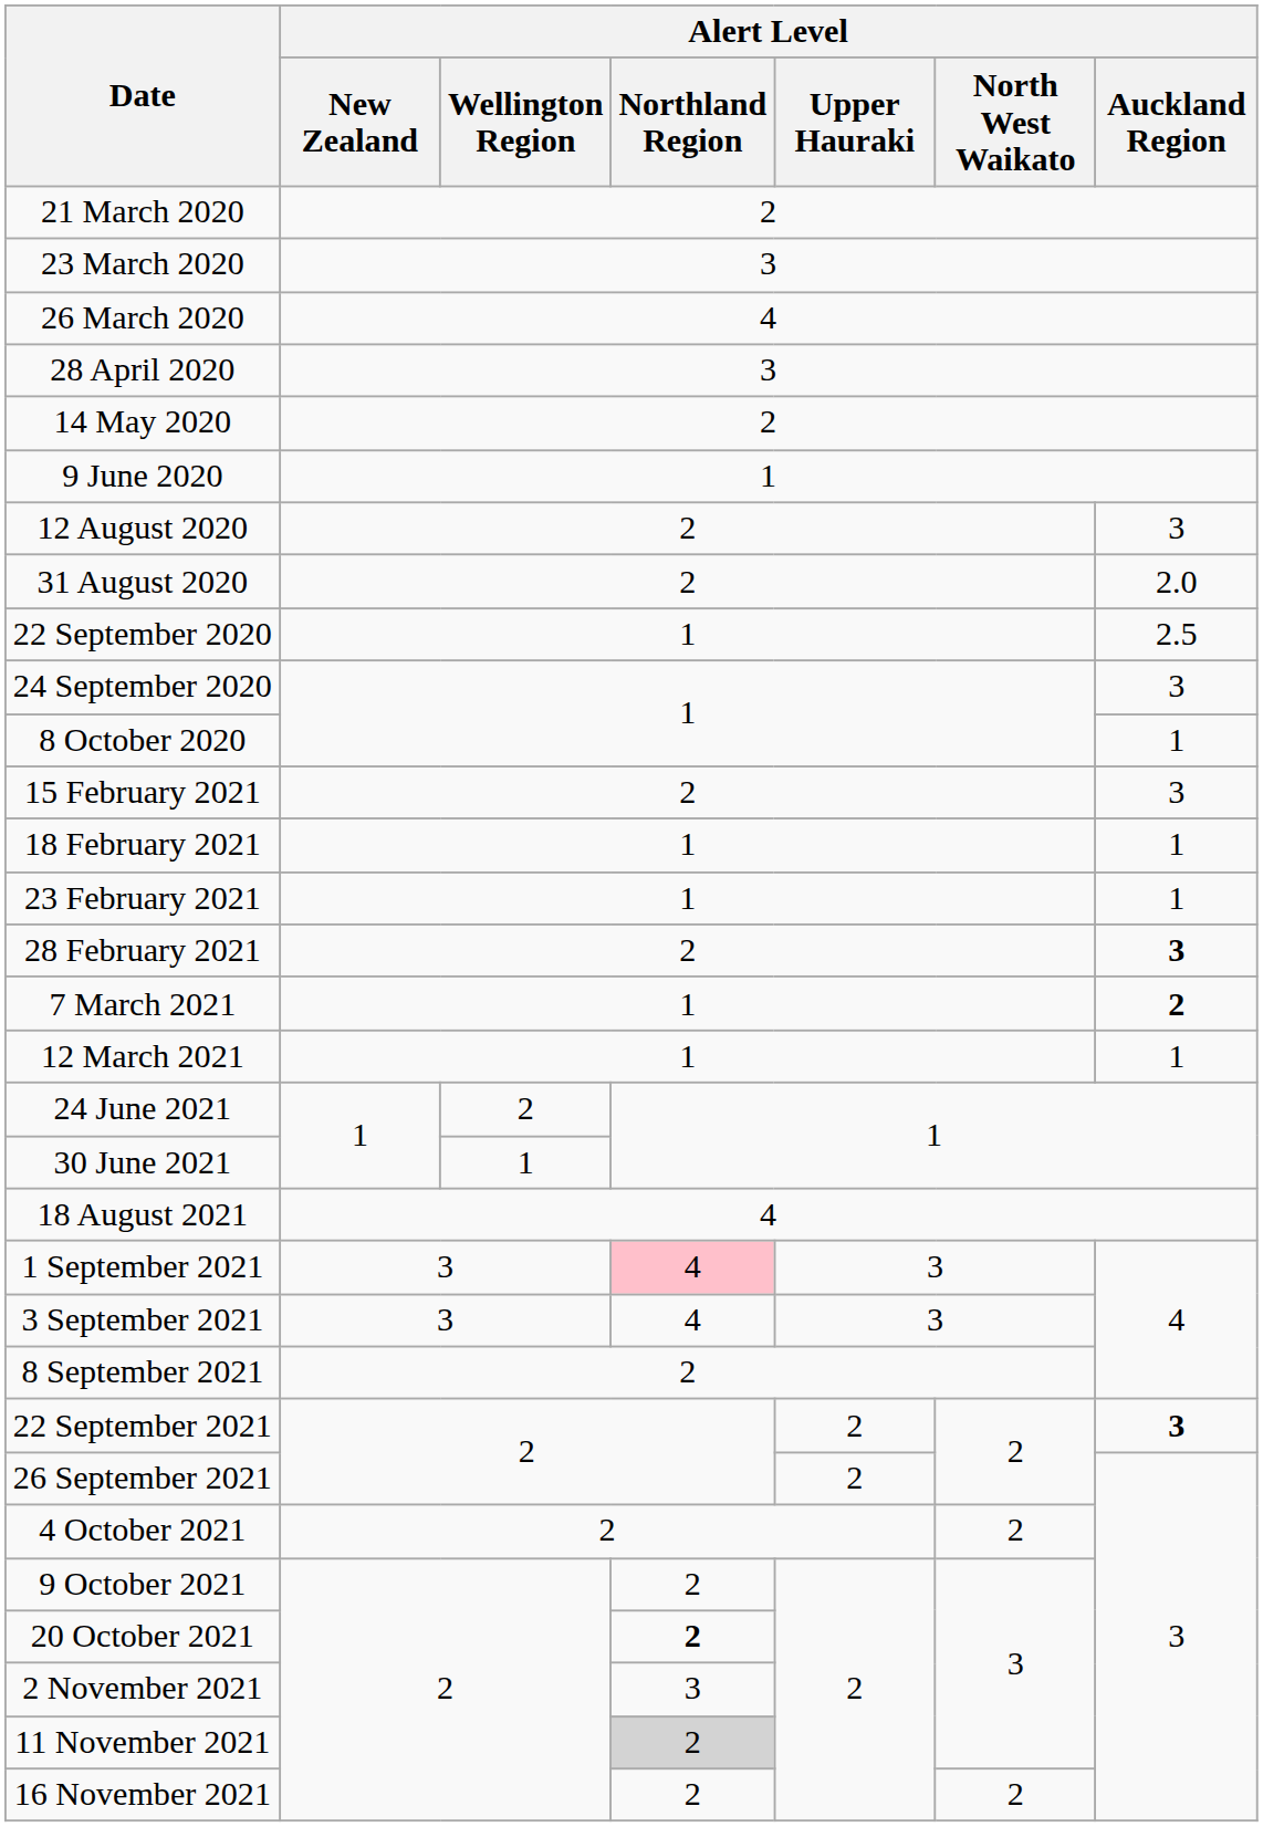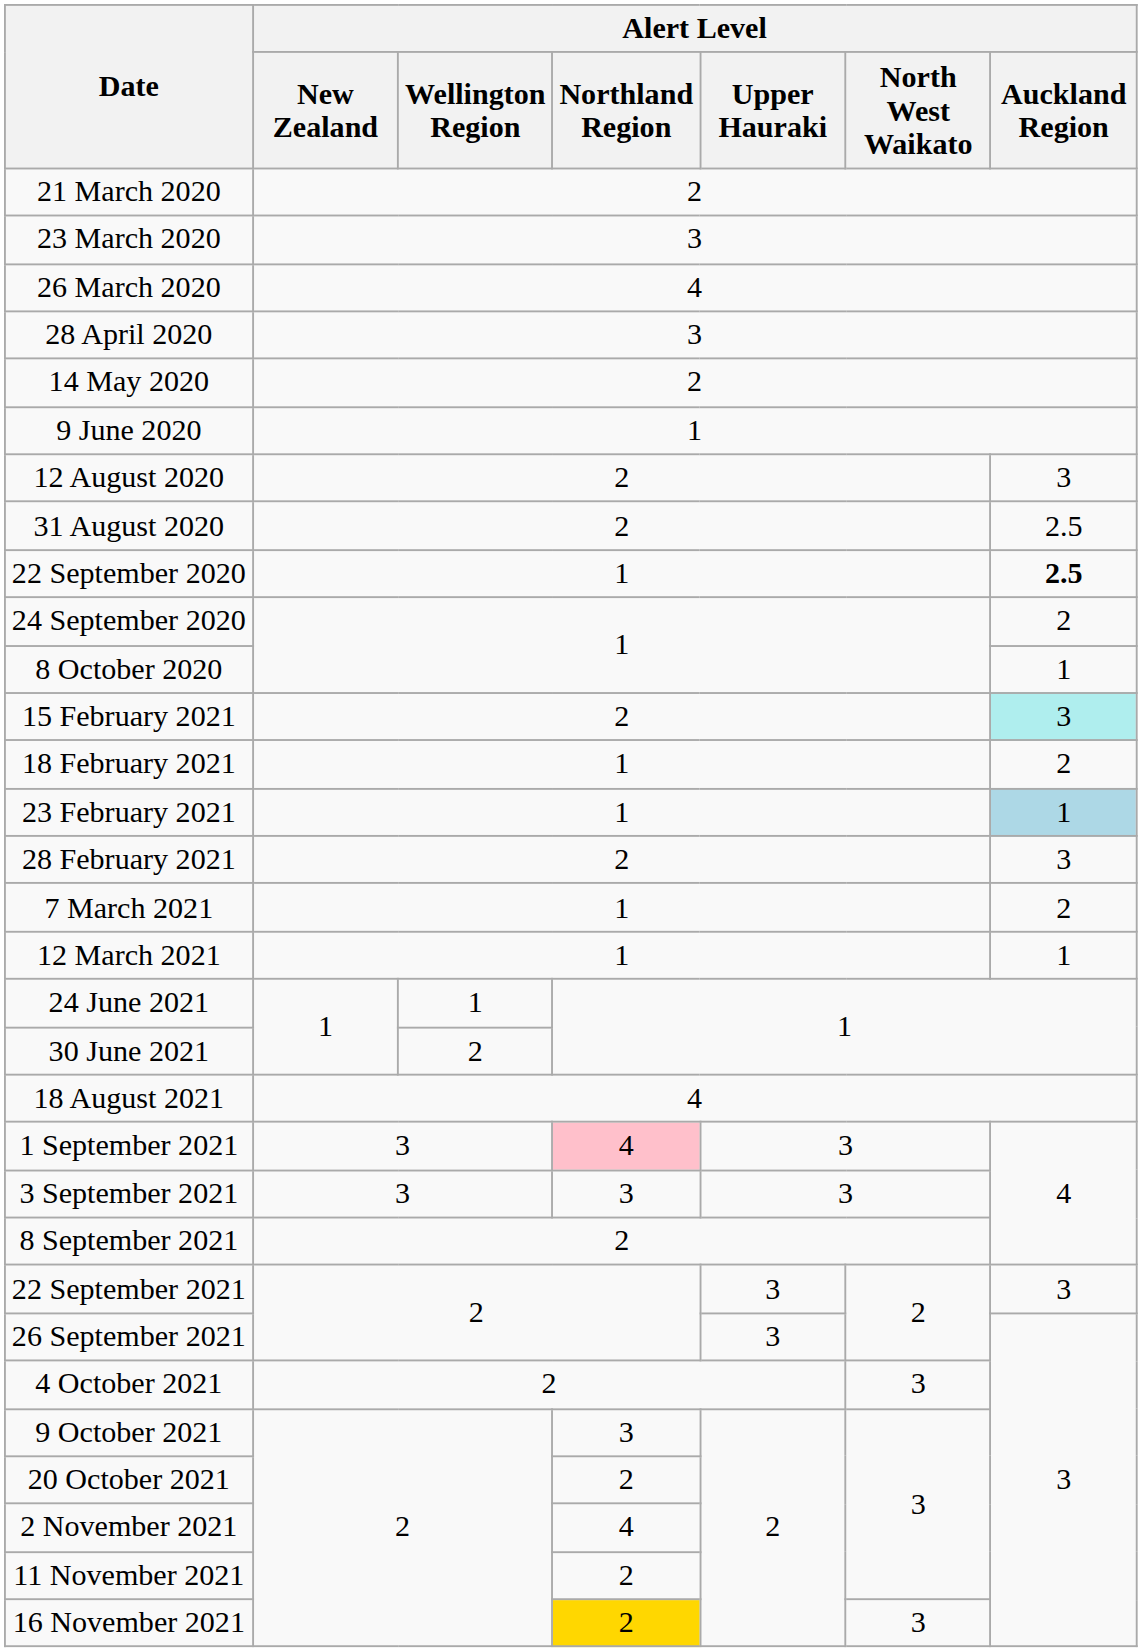31 August 2020 | Alert Level / Auckland Region: 2.0 -> 2.5
22 September 2020 | Alert Level / Auckland Region: normal -> bold
24 September 2020 | Alert Level / Auckland Region: 3 -> 2
15 February 2021 | Alert Level / Auckland Region: no background -> paleturquoise background
18 February 2021 | Alert Level / Auckland Region: 1 -> 2
23 February 2021 | Alert Level / Auckland Region: no background -> lightblue background
28 February 2021 | Alert Level / Auckland Region: bold -> normal
7 March 2021 | Alert Level / Auckland Region: bold -> normal
24 June 2021 | Alert Level / Wellington Region: 2 -> 1
30 June 2021 | Alert Level / Wellington Region: 1 -> 2
3 September 2021 | Alert Level / Northland Region: 4 -> 3
22 September 2021 | Alert Level / Upper Hauraki: 2 -> 3
22 September 2021 | Alert Level / Auckland Region: bold -> normal
26 September 2021 | Alert Level / Upper Hauraki: 2 -> 3
4 October 2021 | Alert Level / North West Waikato: 2 -> 3
9 October 2021 | Alert Level / Northland Region: 2 -> 3
20 October 2021 | Alert Level / Northland Region: bold -> normal
2 November 2021 | Alert Level / Northland Region: 3 -> 4
11 November 2021 | Alert Level / Northland Region: lightgrey background -> no background
16 November 2021 | Alert Level / Northland Region: no background -> gold background
16 November 2021 | Alert Level / North West Waikato: 2 -> 3
